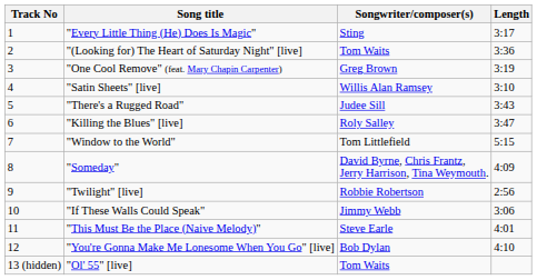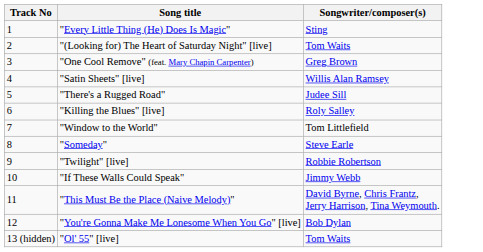- column: Length | 3:17 | 3:36 | 3:19 | 3:10 | 3:43 | 3:47 | 5:15 | 4:09 | 2:56 | 3:06 | 4:01 | 4:10
"Someday" | Songwriter/composer(s): David Byrne, Chris Frantz, Jerry Harrison, Tina Weymouth. -> Steve Earle
"This Must Be the Place (Naive Melody)" | Songwriter/composer(s): Steve Earle -> David Byrne, Chris Frantz, Jerry Harrison, Tina Weymouth.
